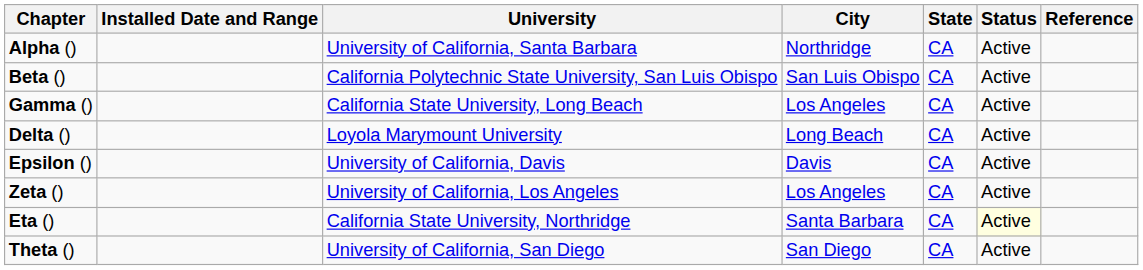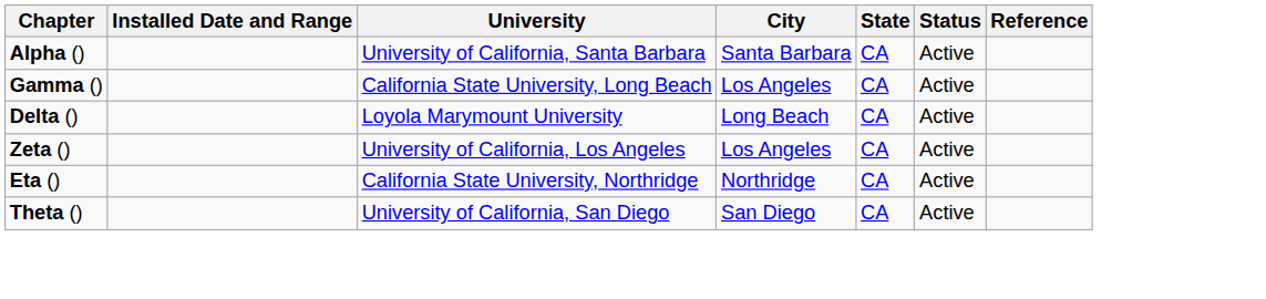Alpha () | City: Northridge -> Santa Barbara
- row: Beta () | California Polytechnic State University, San Luis Obispo | San Luis Obispo | CA | Active
- row: Epsilon () | University of California, Davis | Davis | CA | Active
Eta () | City: Santa Barbara -> Northridge
Eta () | Status: lightyellow background -> no background
